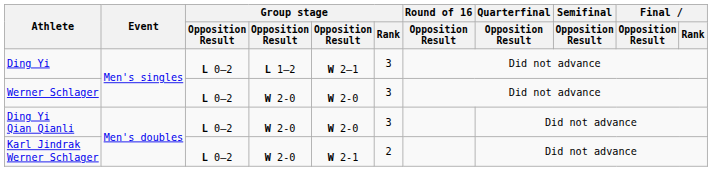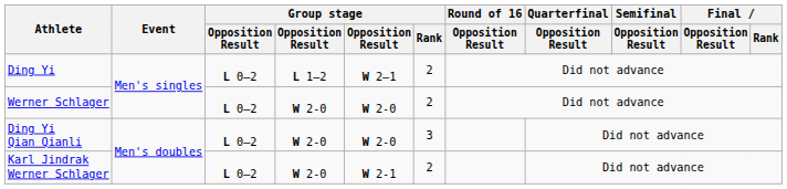Ding Yi | Group stage / Rank: 3 -> 2
Werner Schlager | Group stage / Rank: 3 -> 2
